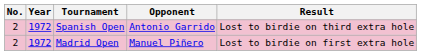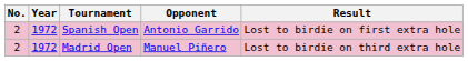Spanish Open | Result: Lost to birdie on third extra hole -> Lost to birdie on first extra hole
Madrid Open | Result: Lost to birdie on first extra hole -> Lost to birdie on third extra hole
